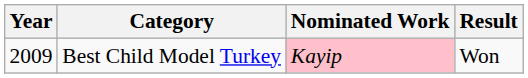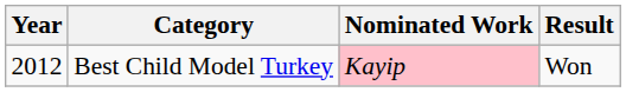Best Child Model Turkey | Year: 2009 -> 2012
